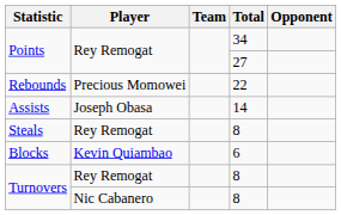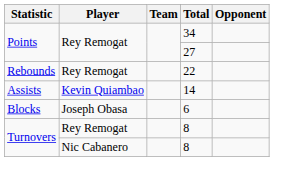Rebounds | Player: Precious Momowei -> Rey Remogat
Assists | Player: Joseph Obasa -> Kevin Quiambao
- row: Steals | Rey Remogat | 8
Blocks | Player: Kevin Quiambao -> Joseph Obasa
